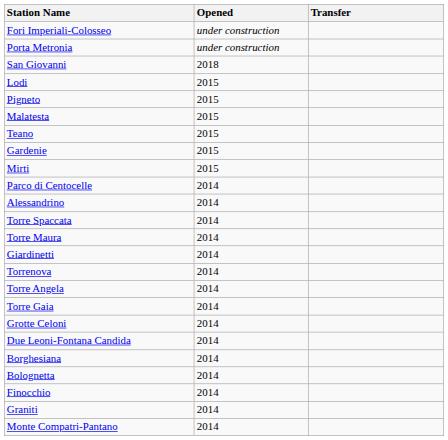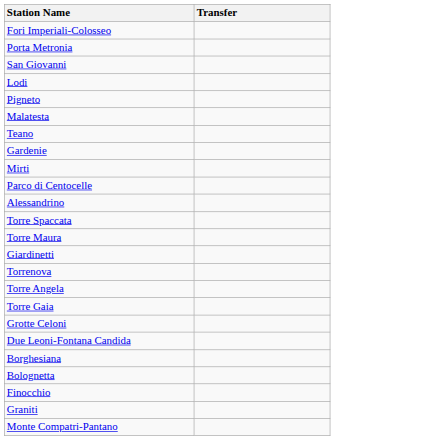- column: Opened | under construction | under construction | 2018 | 2015 | 2015 | 2015 | 2015 | 2015 | 2015 | 2014 | 2014 | 2014 | 2014 | 2014 | 2014 | 2014 | 2014 | 2014 | 2014 | 2014 | 2014 | 2014 | 2014 | 2014
